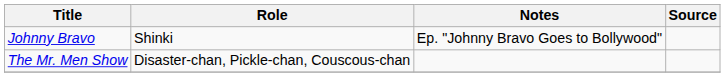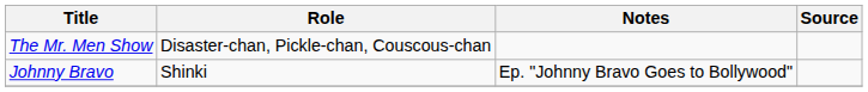rows swapped: Johnny Bravo <-> The Mr. Men Show
